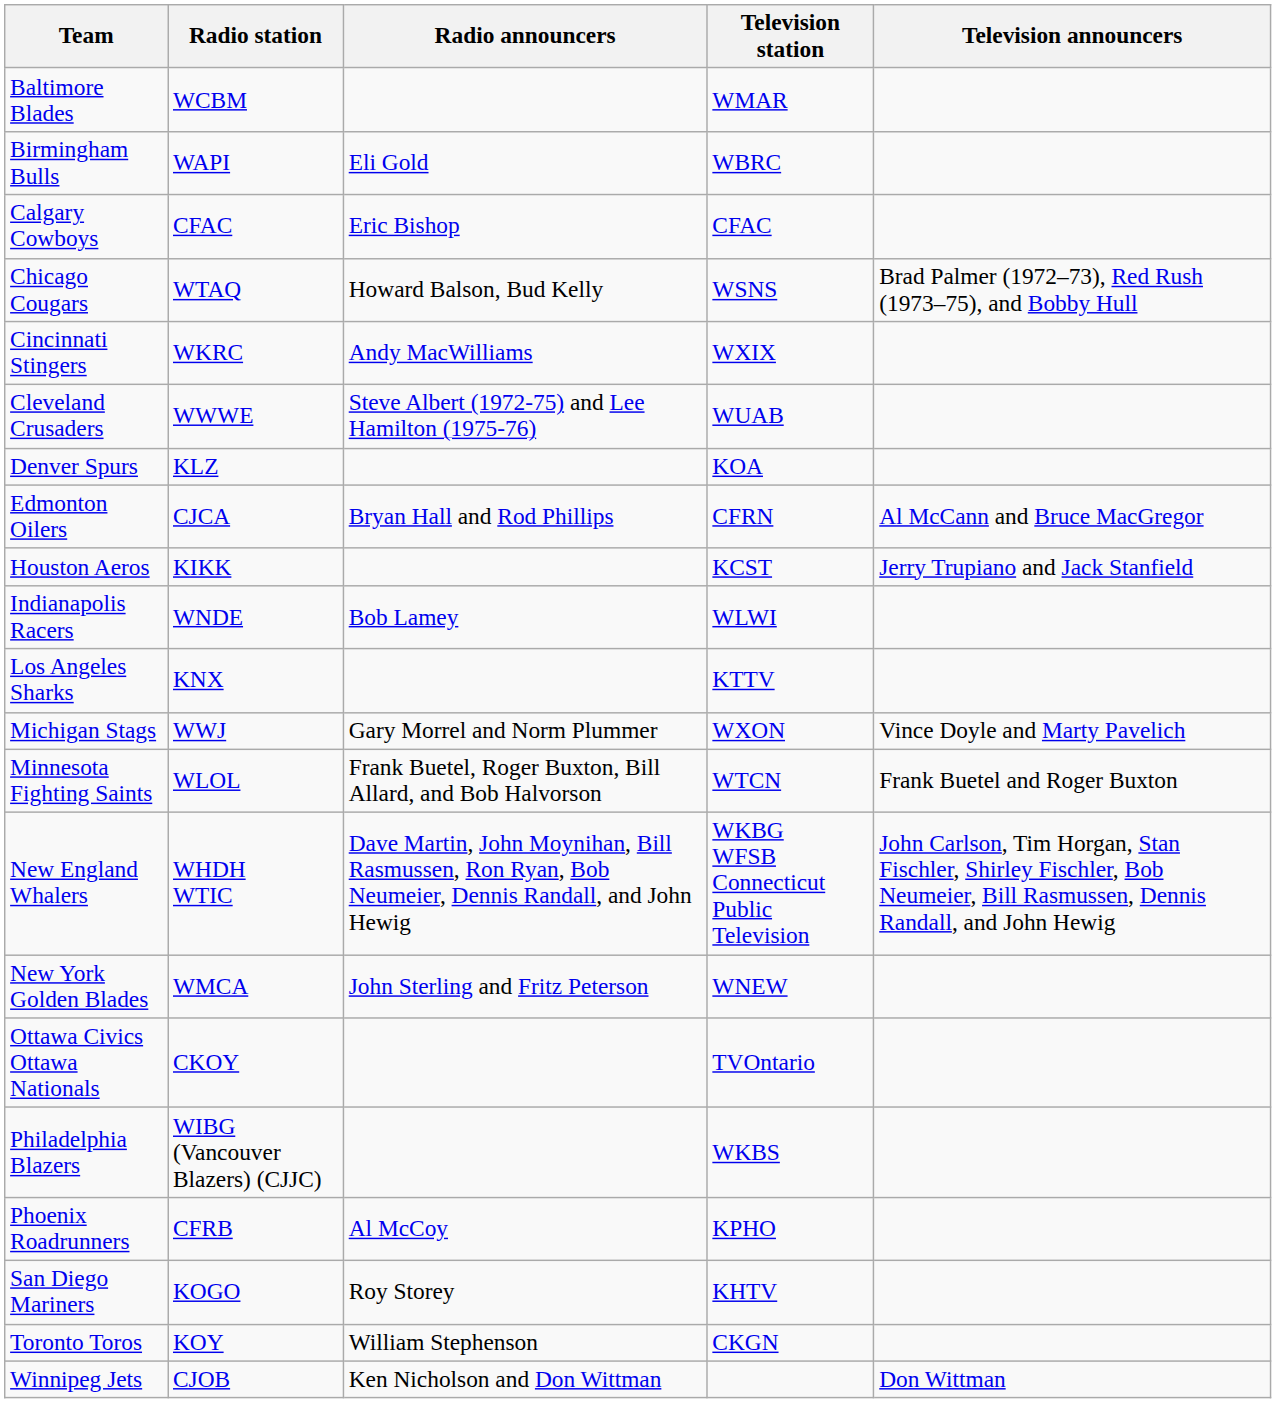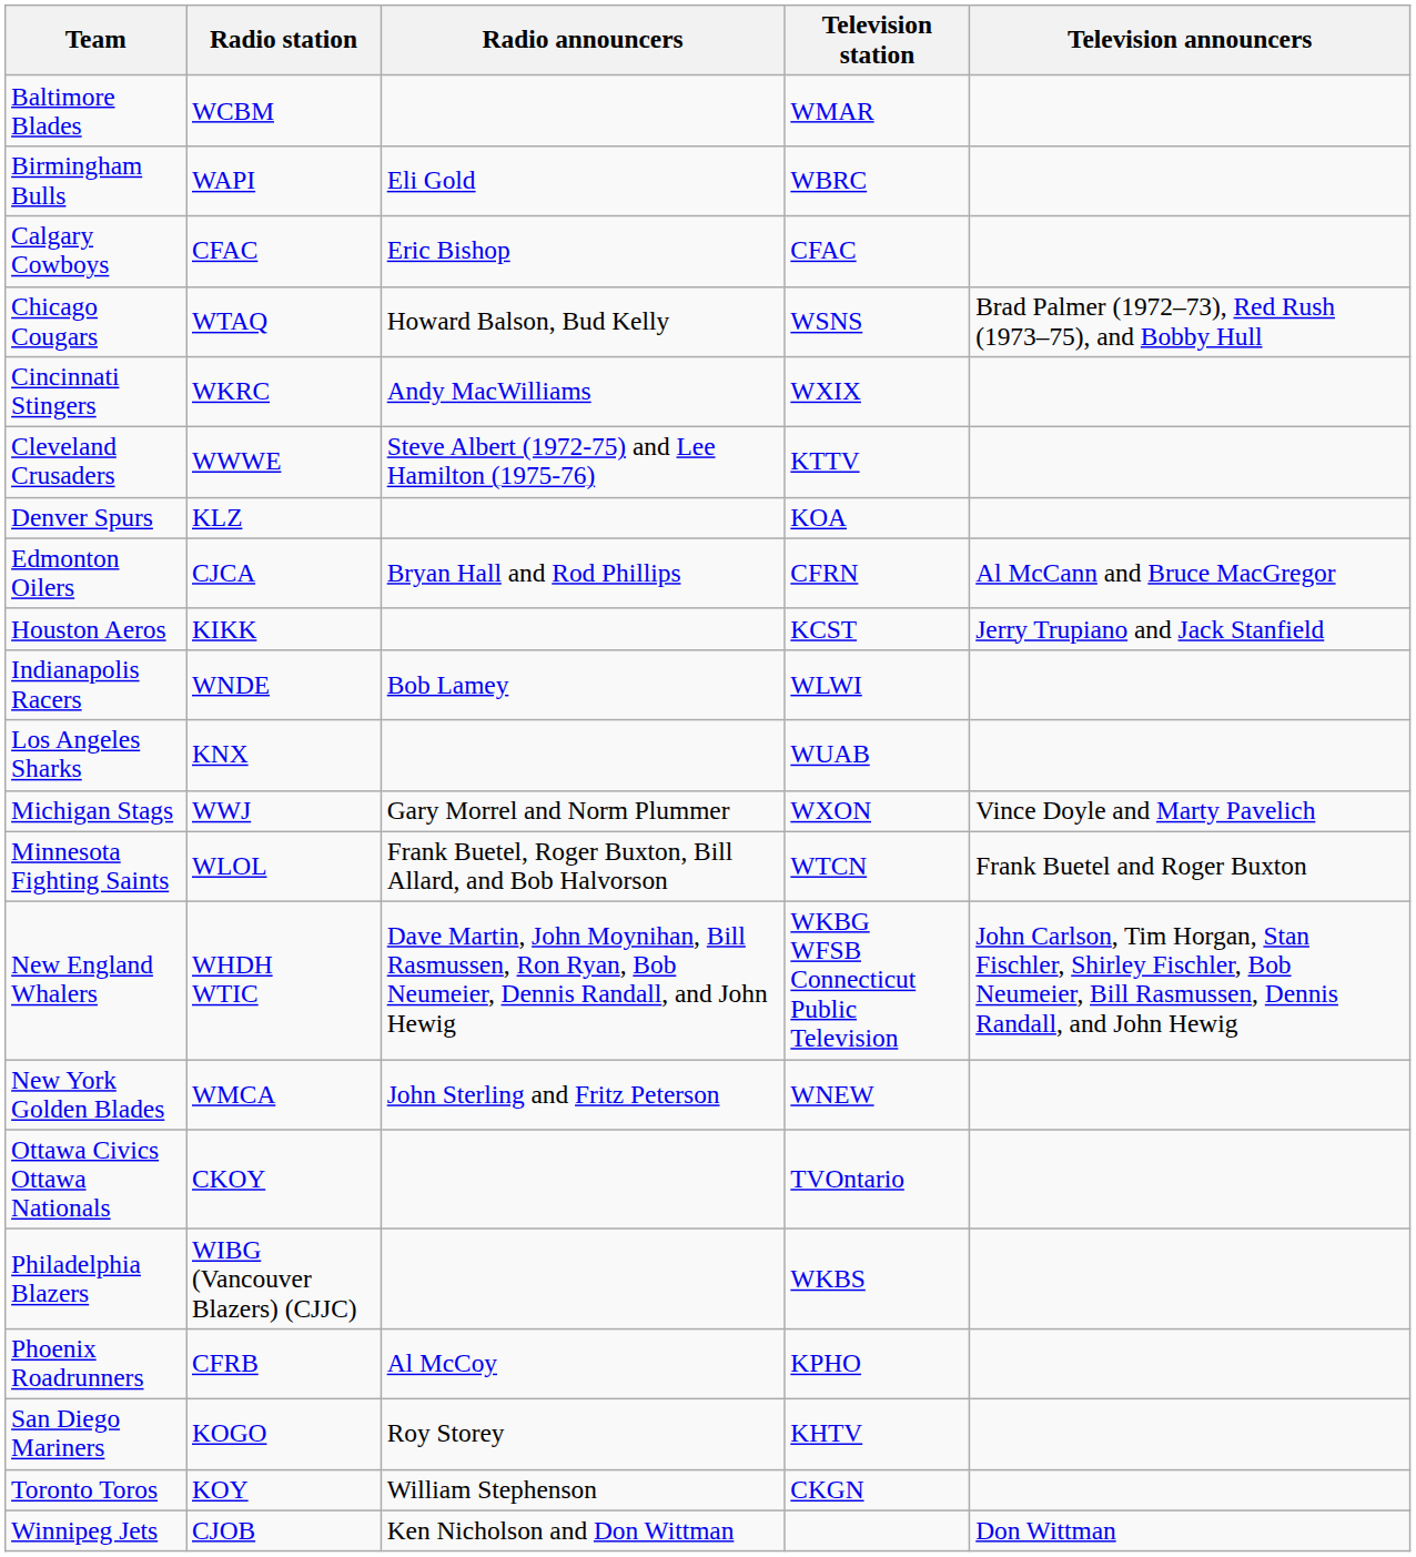Cleveland Crusaders | Television station: WUAB -> KTTV
Los Angeles Sharks | Television station: KTTV -> WUAB
